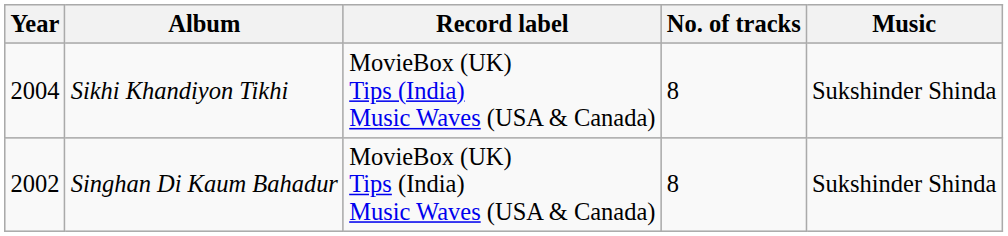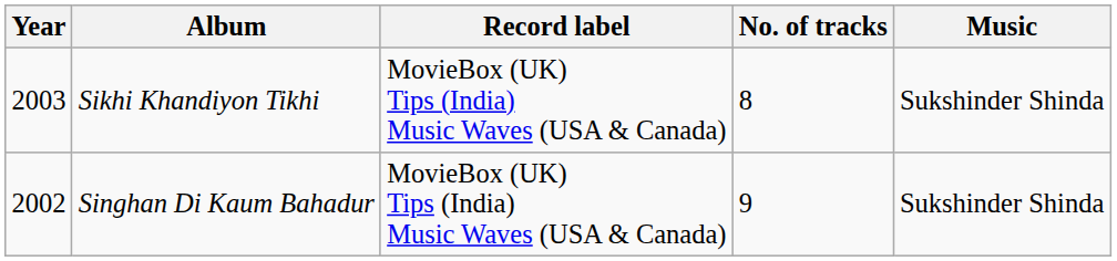Sikhi Khandiyon Tikhi | Year: 2004 -> 2003
Singhan Di Kaum Bahadur | No. of tracks: 8 -> 9
